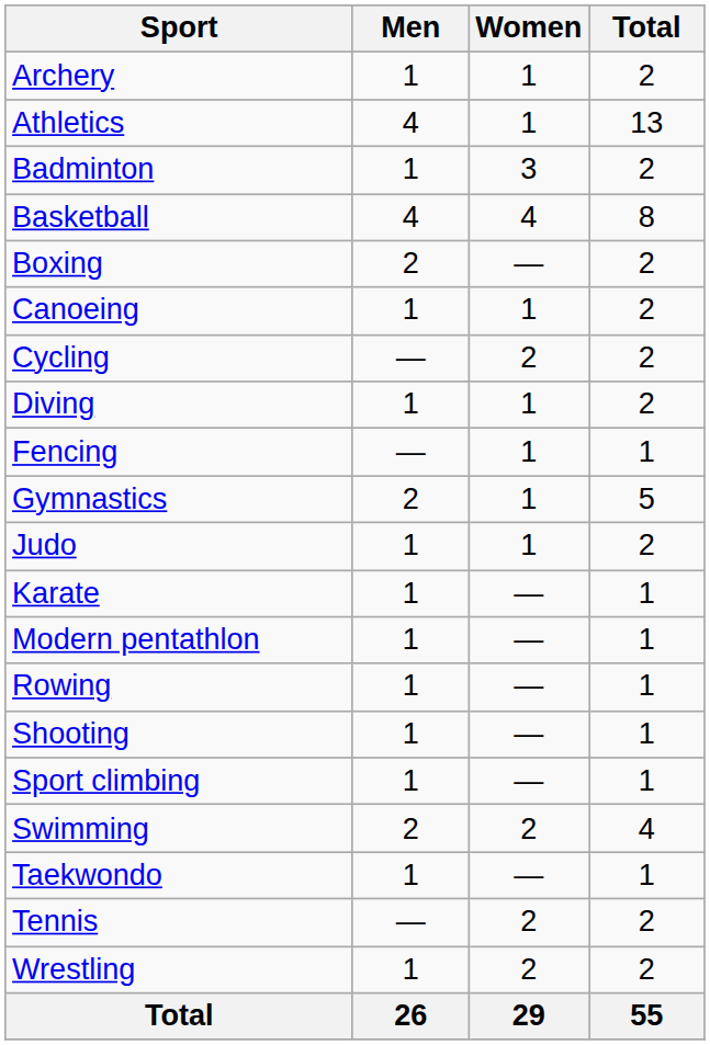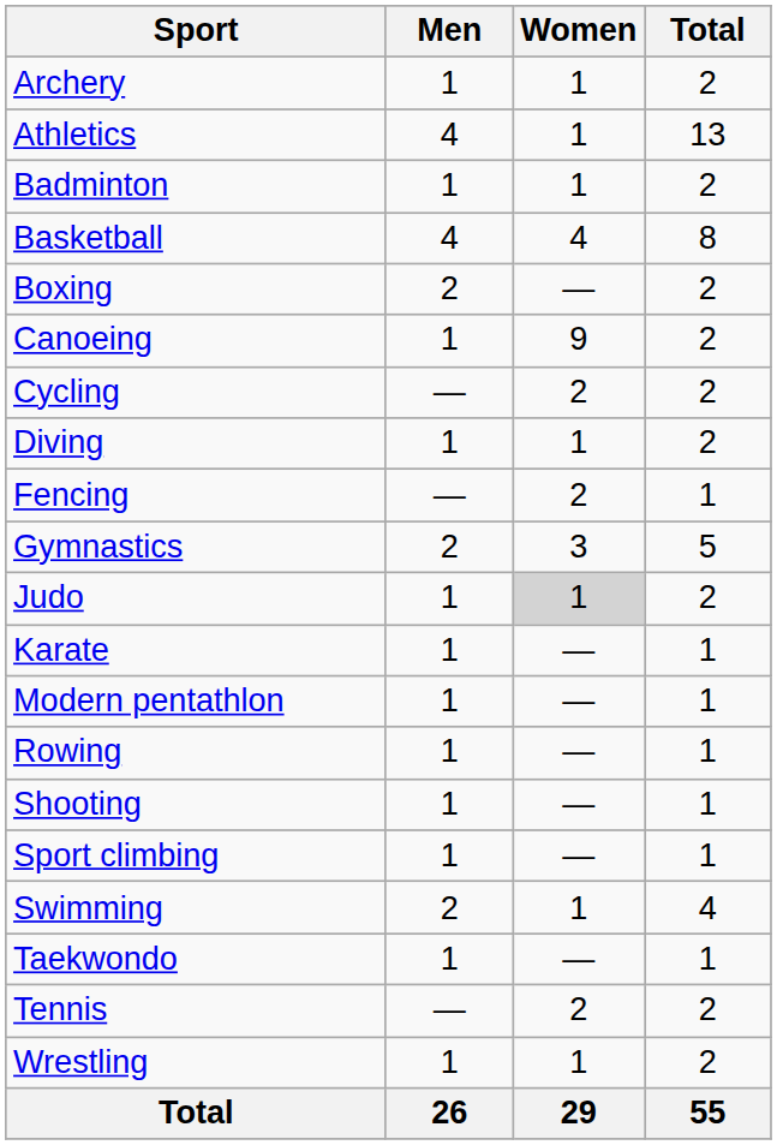Badminton | Women: 3 -> 1
Canoeing | Women: 1 -> 9
Fencing | Women: 1 -> 2
Gymnastics | Women: 1 -> 3
Judo | Women: no background -> lightgrey background
Swimming | Women: 2 -> 1
Wrestling | Women: 2 -> 1
